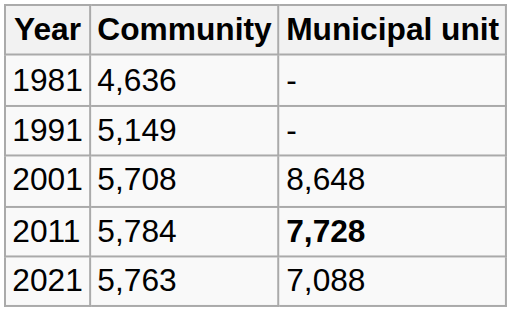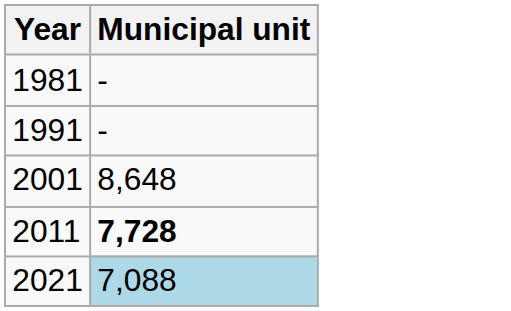- column: Community | 4,636 | 5,149 | 5,708 | 5,784 | 5,763
2021 | Municipal unit: no background -> lightblue background
